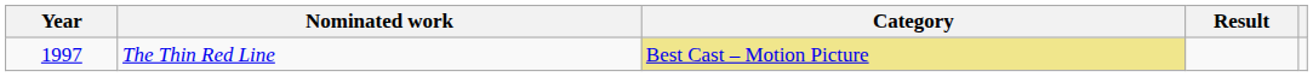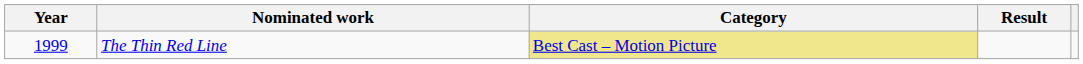The Thin Red Line | Year: 1997 -> 1999
